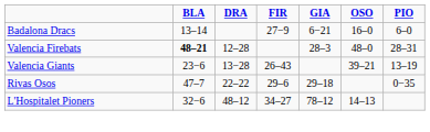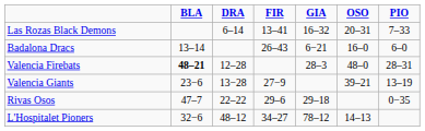+ row: Las Rozas Black Demons | 6–14 | 13–41 | 16–32 | 20–31 | 7–33
Badalona Dracs | FIR: 27−9 -> 26–43
Valencia Giants | FIR: 26–43 -> 27−9
